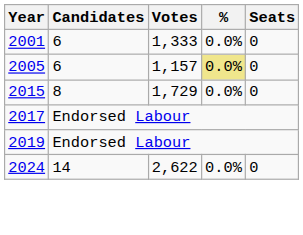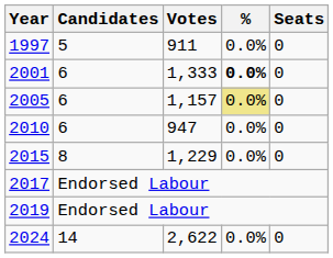+ row: 1997 | 5 | 911 | 0.0% | 0
2001 | %: normal -> bold
+ row: 2010 | 6 | 947 | 0.0% | 0
2015 | Votes: 1,729 -> 1,229
